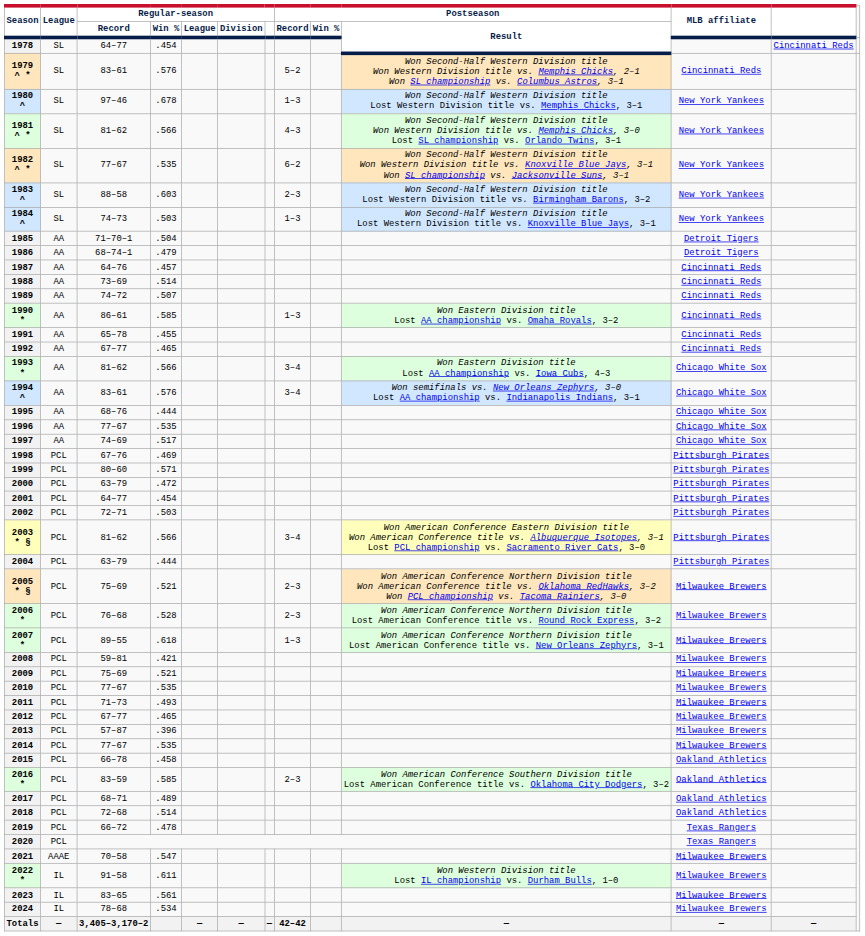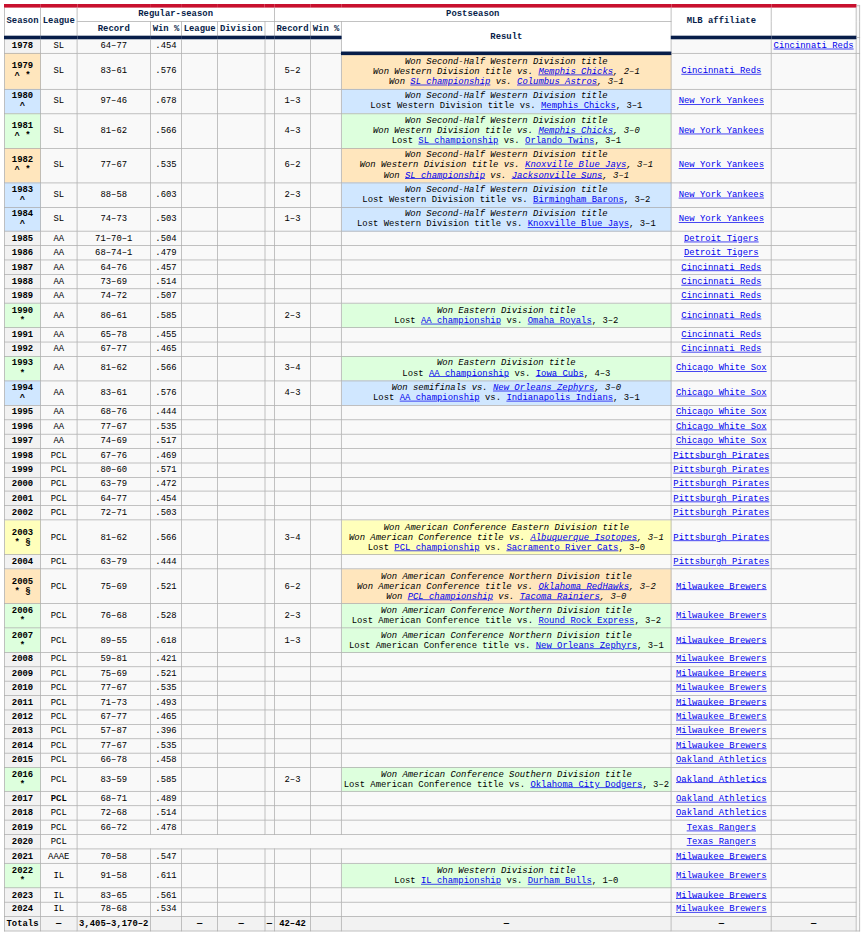1990 * | Postseason / Record: 1–3 -> 2–3
1994 ^ | Postseason / Record: 3–4 -> 4–3
2005 * § | Postseason / Record: 2–3 -> 6–2
2017 | League: normal -> bold
